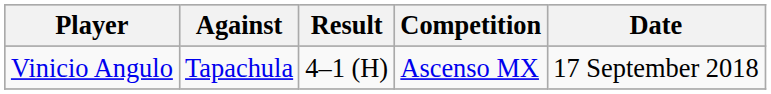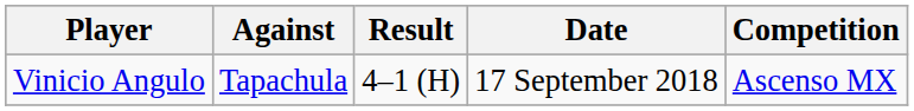columns swapped: Date <-> Competition
